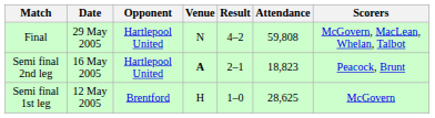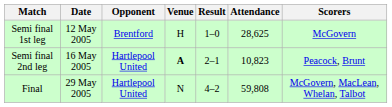rows swapped: Semi final 1st leg <-> Final
Semi final 2nd leg | Attendance: 18,823 -> 10,823
